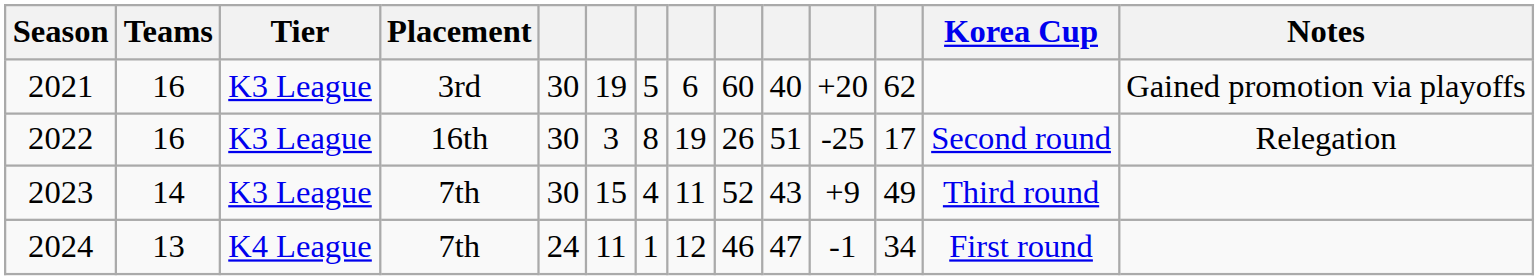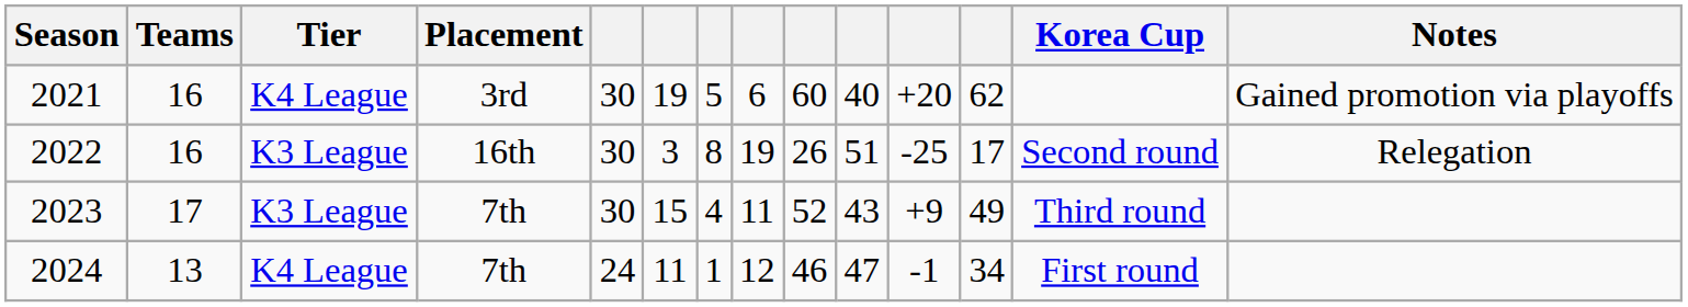2021 | Tier: K3 League -> K4 League
2023 | Teams: 14 -> 17
